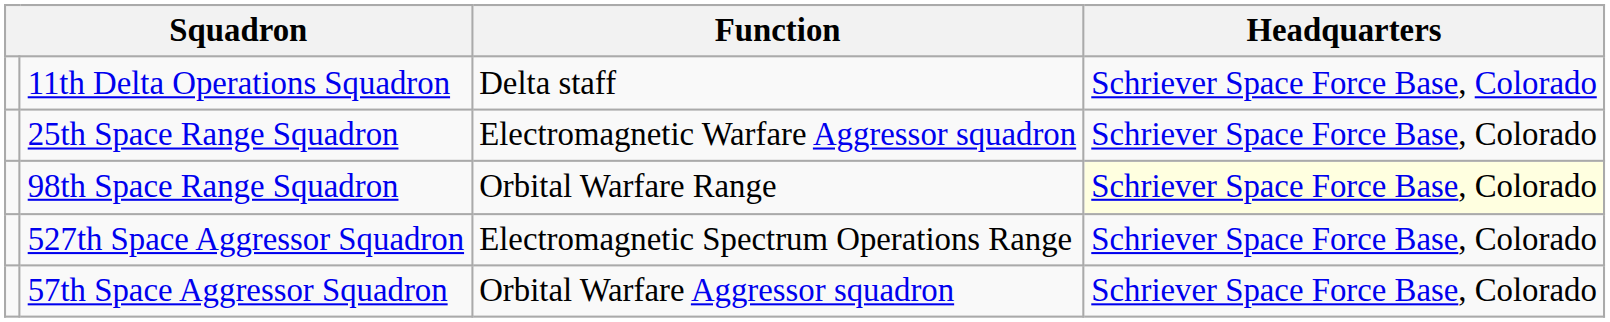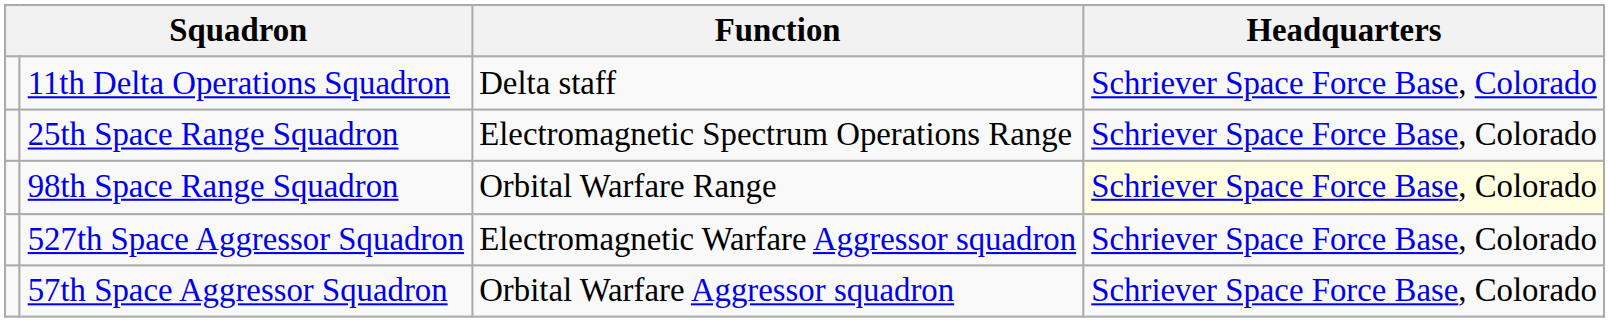25th Space Range Squadron | Function: Electromagnetic Warfare Aggressor squadron -> Electromagnetic Spectrum Operations Range
527th Space Aggressor Squadron | Function: Electromagnetic Spectrum Operations Range -> Electromagnetic Warfare Aggressor squadron
